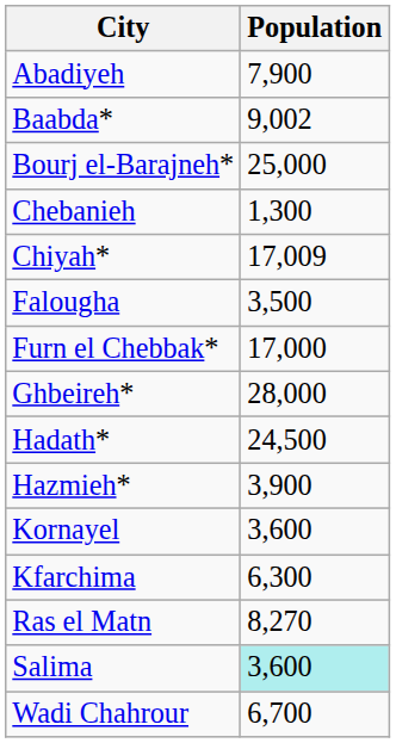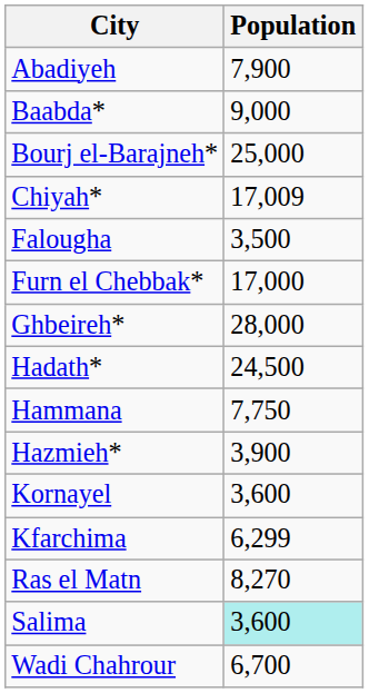Baabda* | Population: 9,002 -> 9,000
- row: Chebanieh | 1,300
+ row: Hammana | 7,750
Kfarchima | Population: 6,300 -> 6,299
